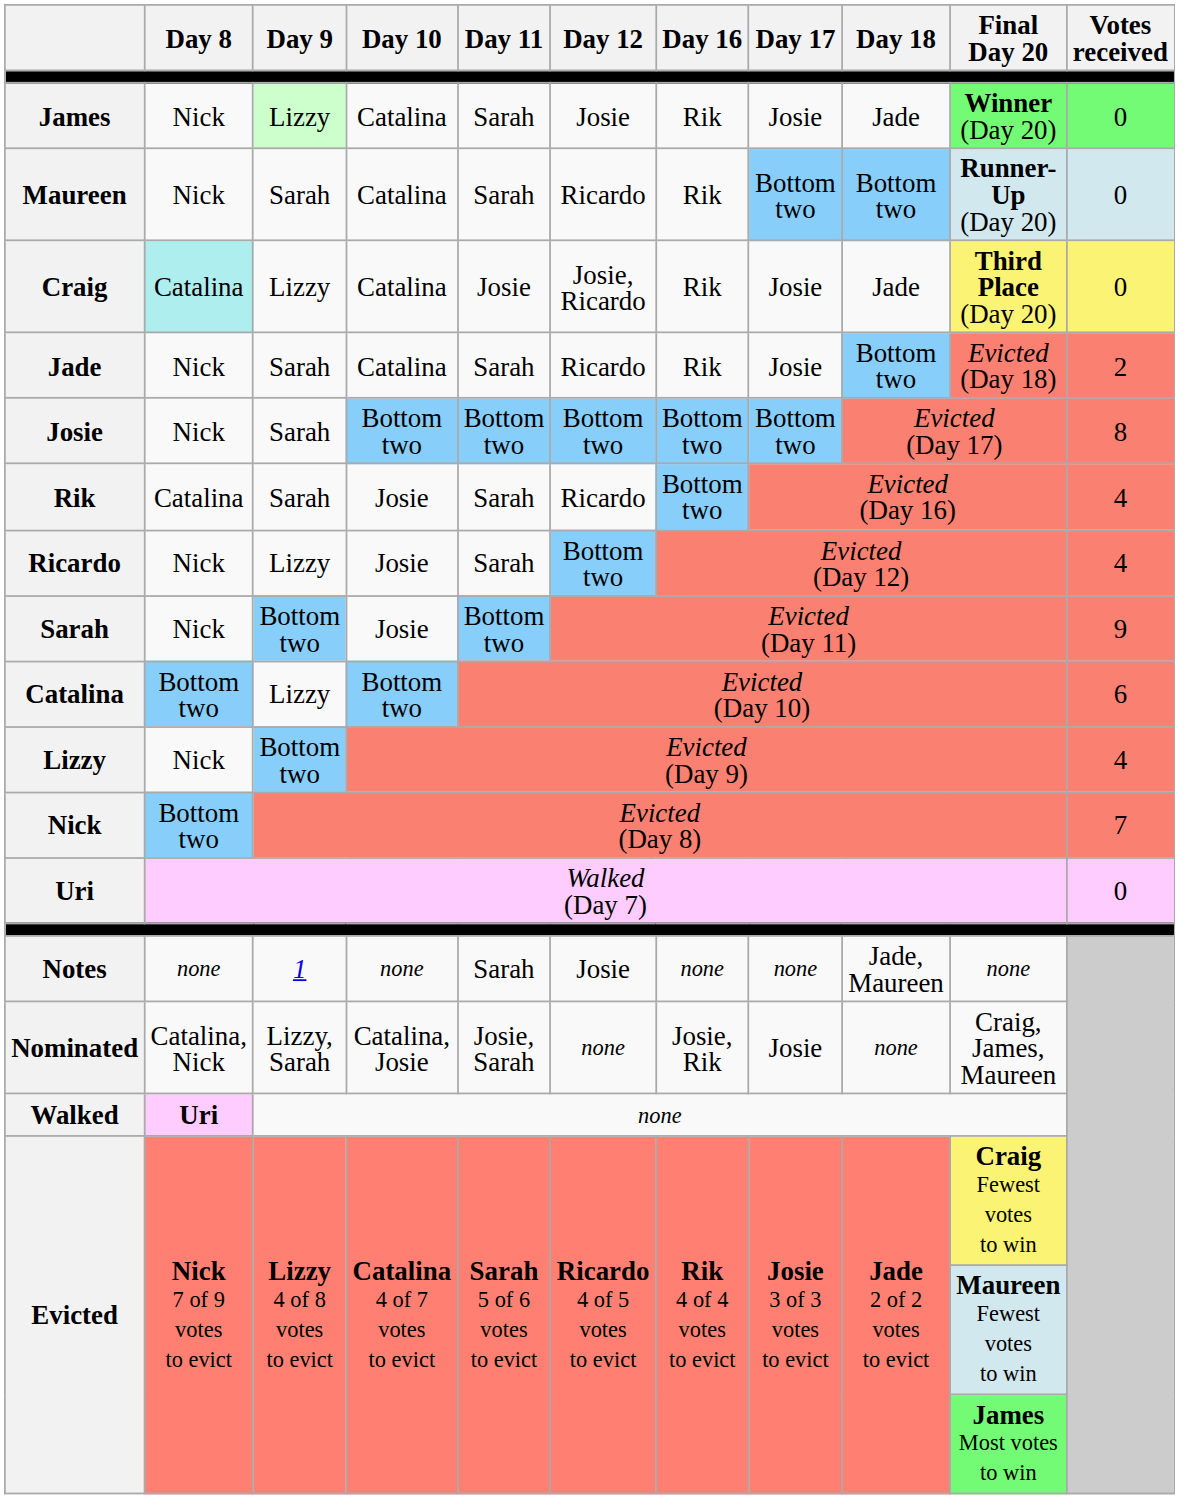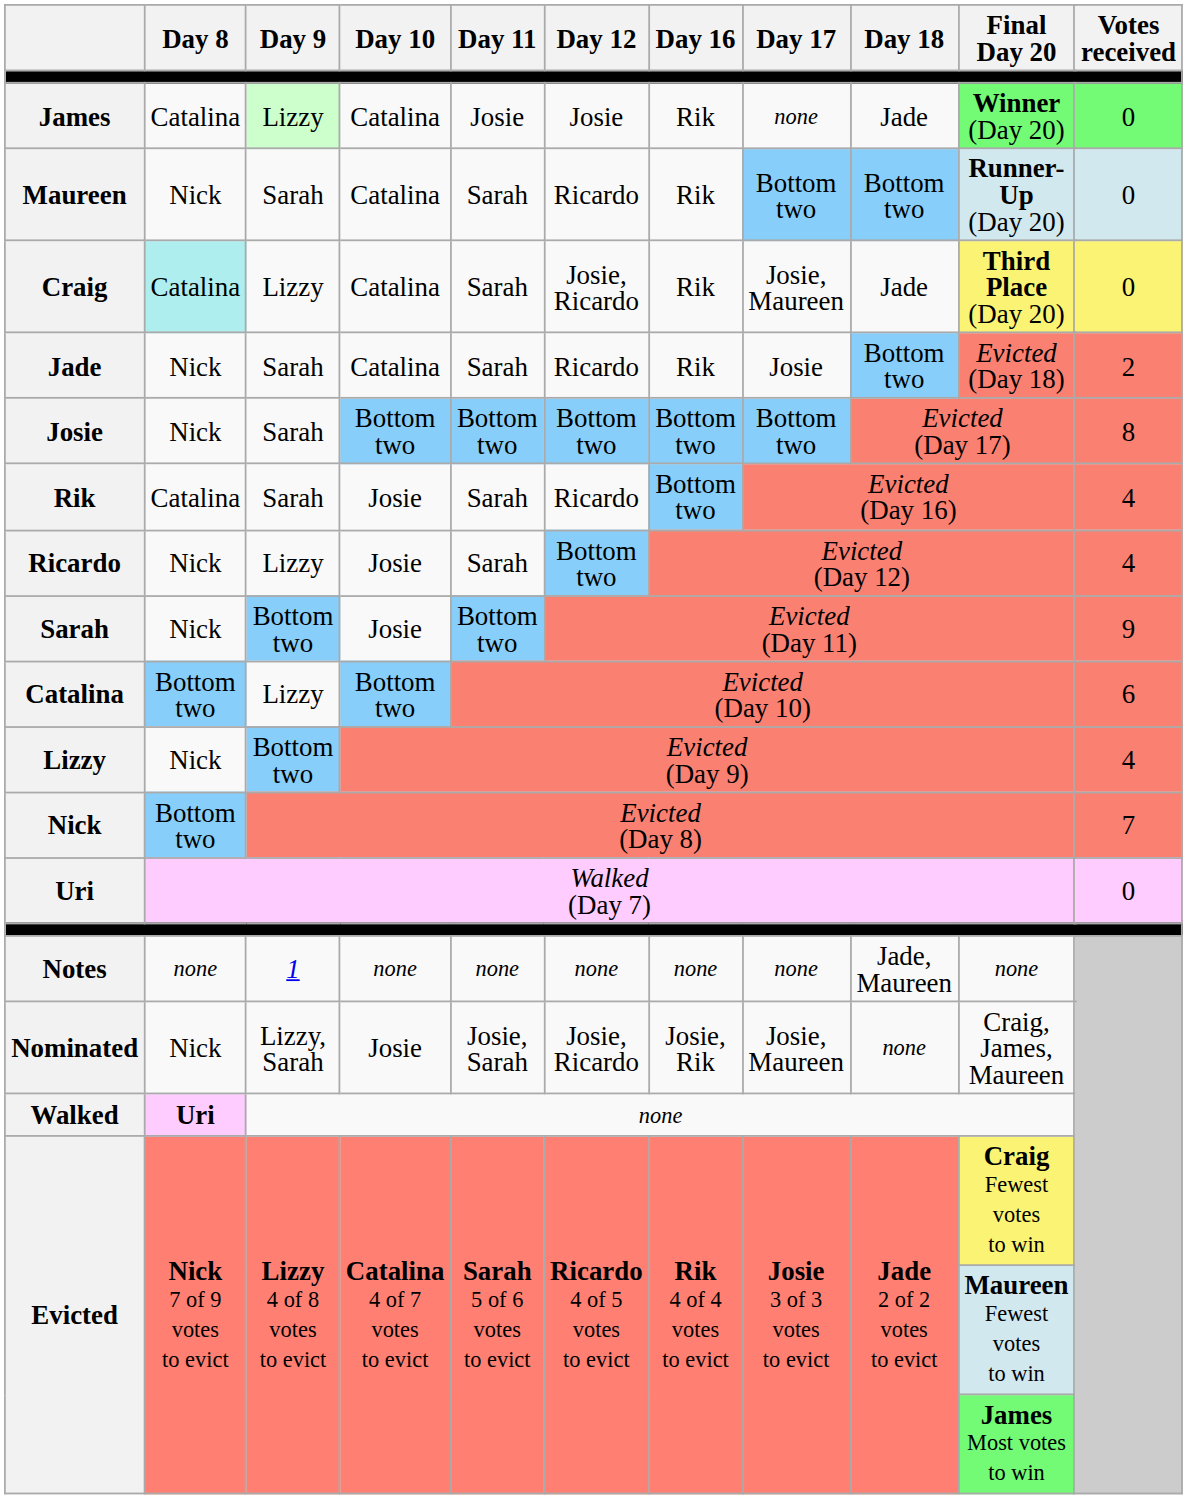James | Day 8: Nick -> Catalina
James | Day 11: Sarah -> Josie
James | Day 17: Josie -> none
Craig | Day 11: Josie -> Sarah
Craig | Day 17: Josie -> Josie, Maureen
Notes | Day 11: Sarah -> none
Notes | Day 12: Josie -> none
Nominated | Day 8: Catalina, Nick -> Nick
Nominated | Day 10: Catalina, Josie -> Josie
Nominated | Day 12: none -> Josie, Ricardo
Nominated | Day 17: Josie -> Josie, Maureen
